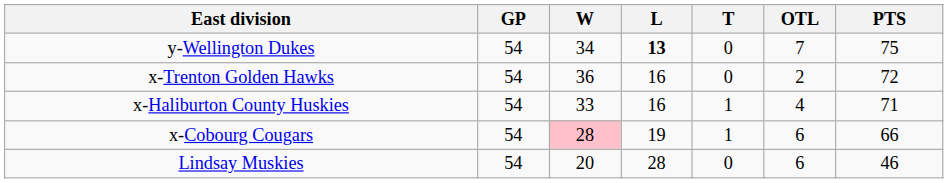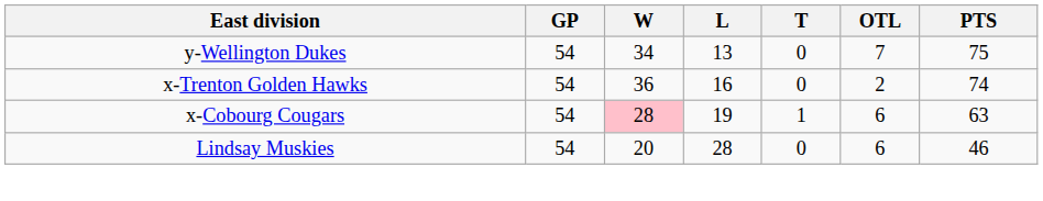y-Wellington Dukes | L: bold -> normal
x-Trenton Golden Hawks | PTS: 72 -> 74
- row: x-Haliburton County Huskies | 54 | 33 | 16 | 1 | 4 | 71
x-Cobourg Cougars | PTS: 66 -> 63
